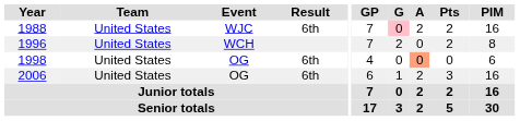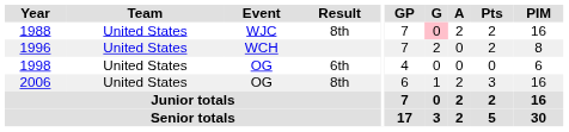1988 | Result: 6th -> 8th
1998 | A: lightsalmon background -> no background
2006 | Result: 6th -> 8th
